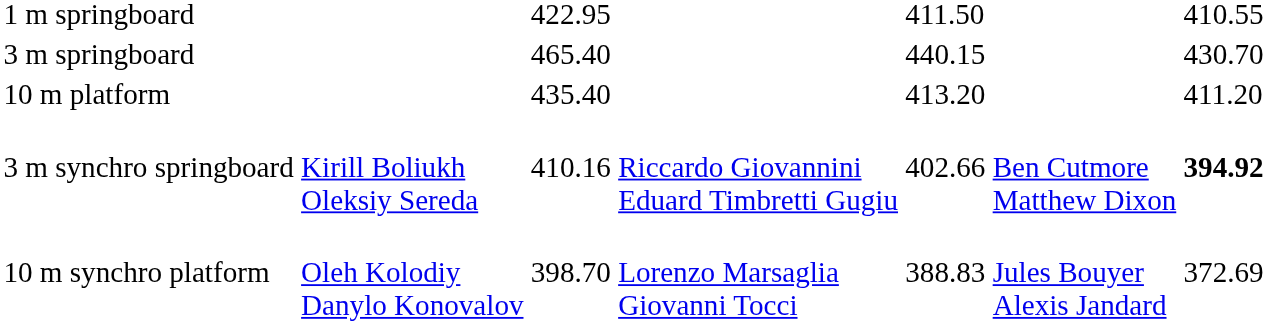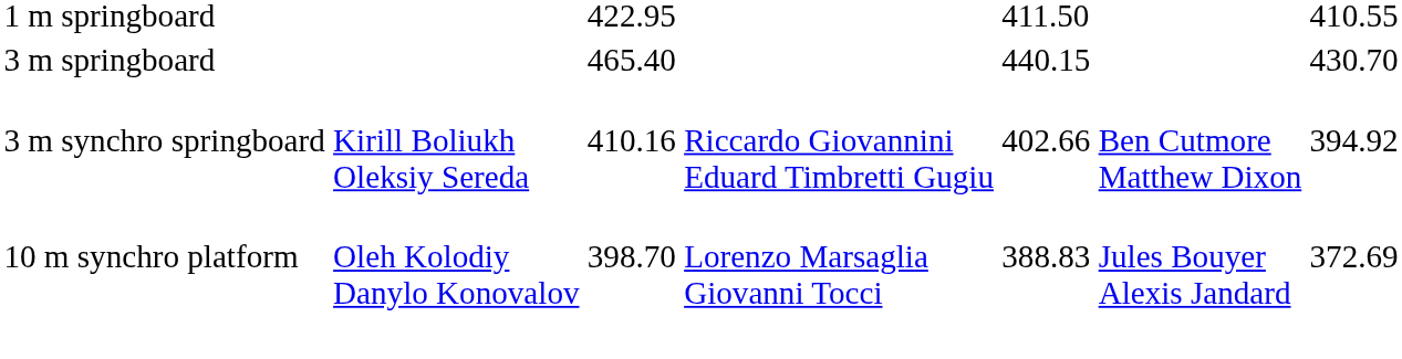- row: 10 m platform | 435.40 | 413.20 | 411.20
3 m synchro springboard | column 7: bold -> normal
